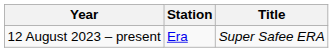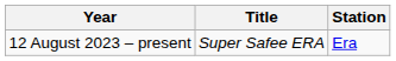columns swapped: Title <-> Station
